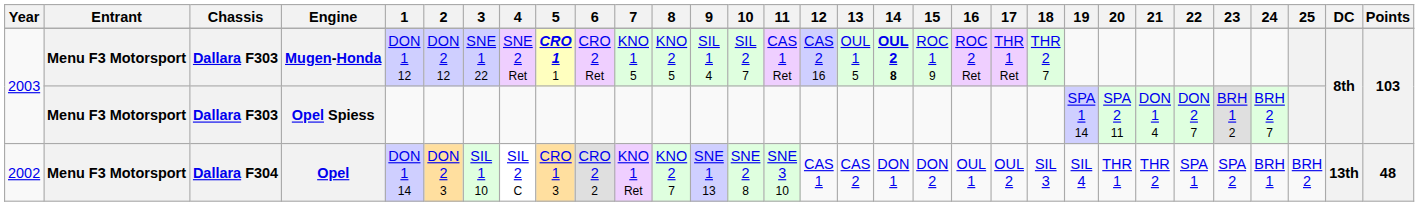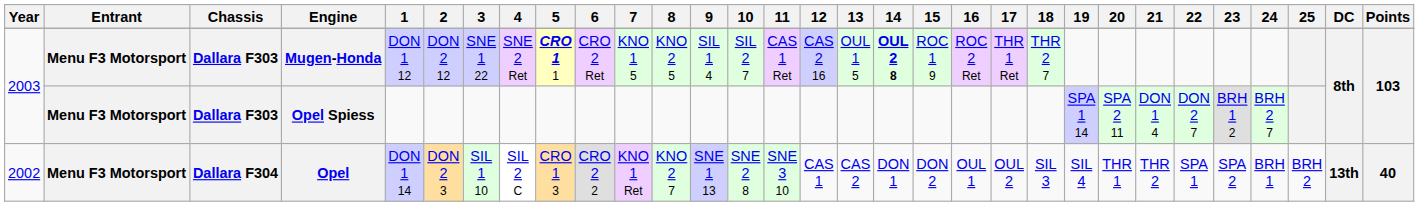Opel | Points: 48 -> 40
